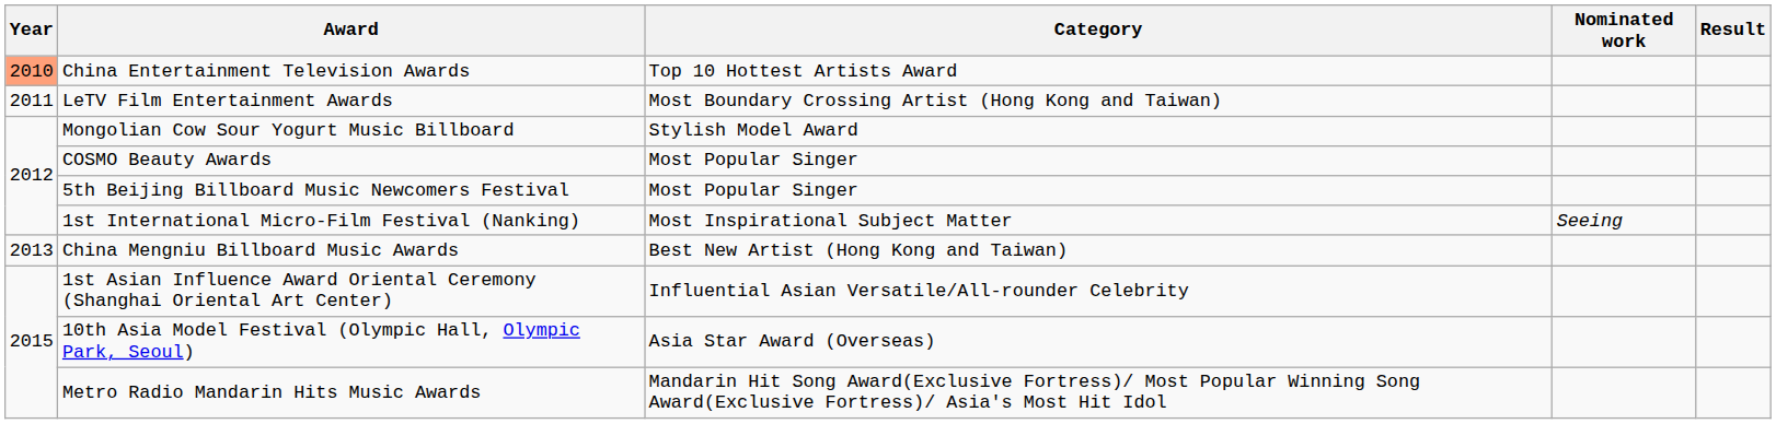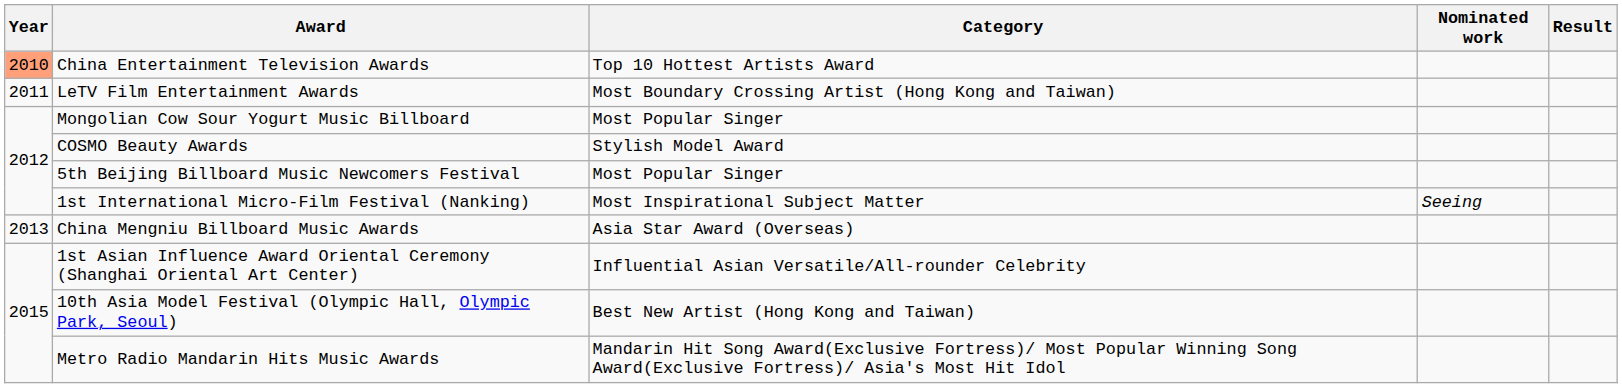Mongolian Cow Sour Yogurt Music Billboard | Category: Stylish Model Award -> Most Popular Singer
COSMO Beauty Awards | Category: Most Popular Singer -> Stylish Model Award
China Mengniu Billboard Music Awards | Category: Best New Artist (Hong Kong and Taiwan) -> Asia Star Award (Overseas)
10th Asia Model Festival (Olympic Hall, Olympic Park, Seoul) | Category: Asia Star Award (Overseas) -> Best New Artist (Hong Kong and Taiwan)
